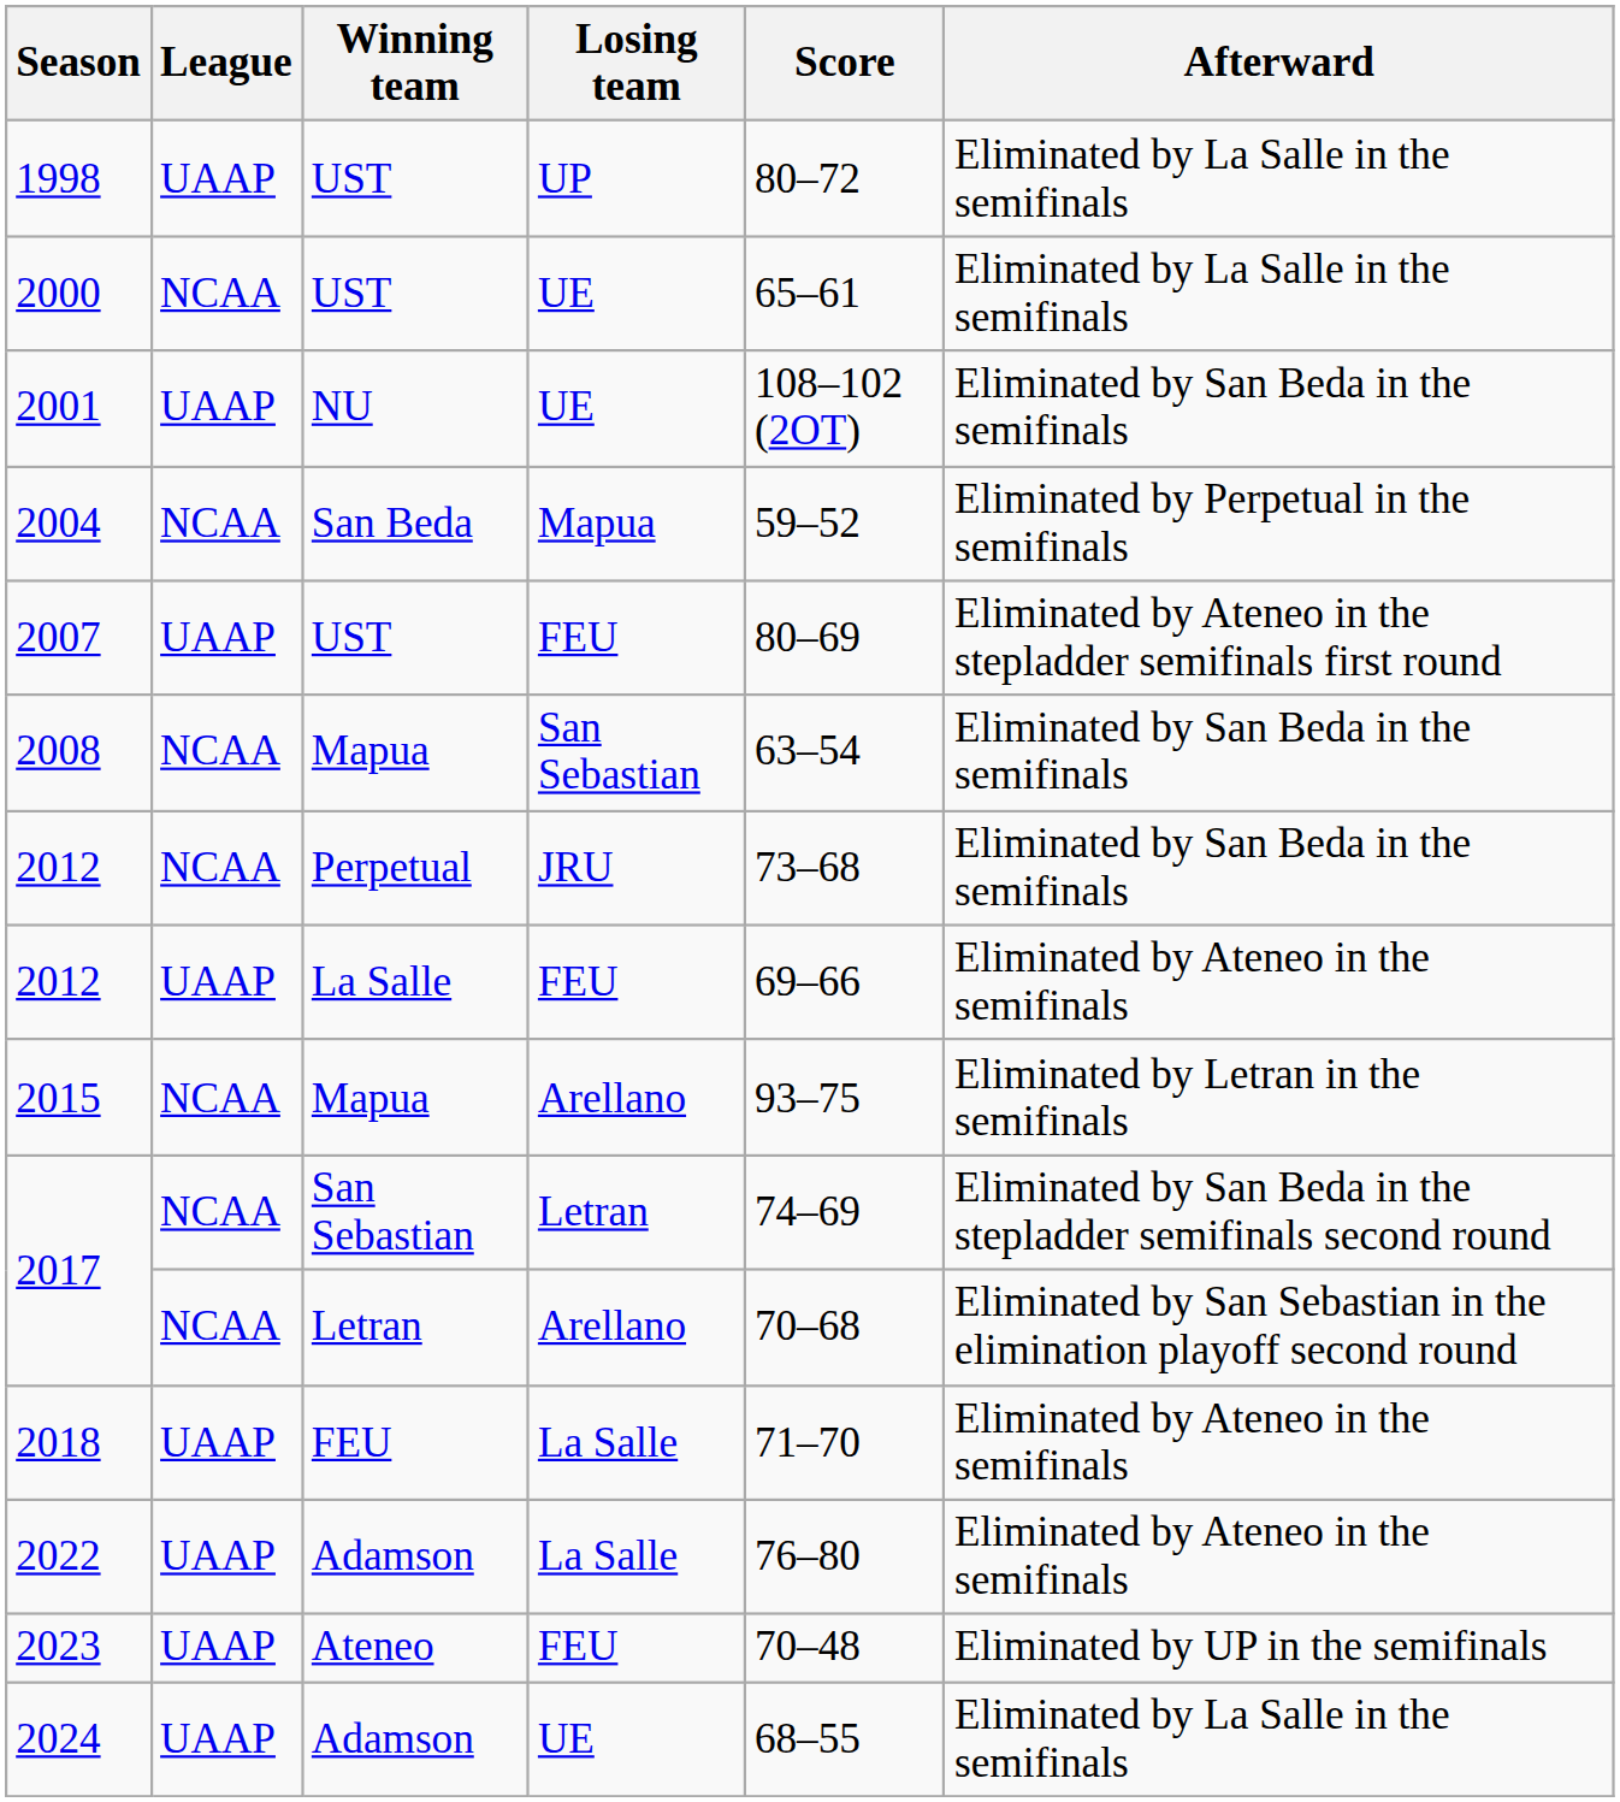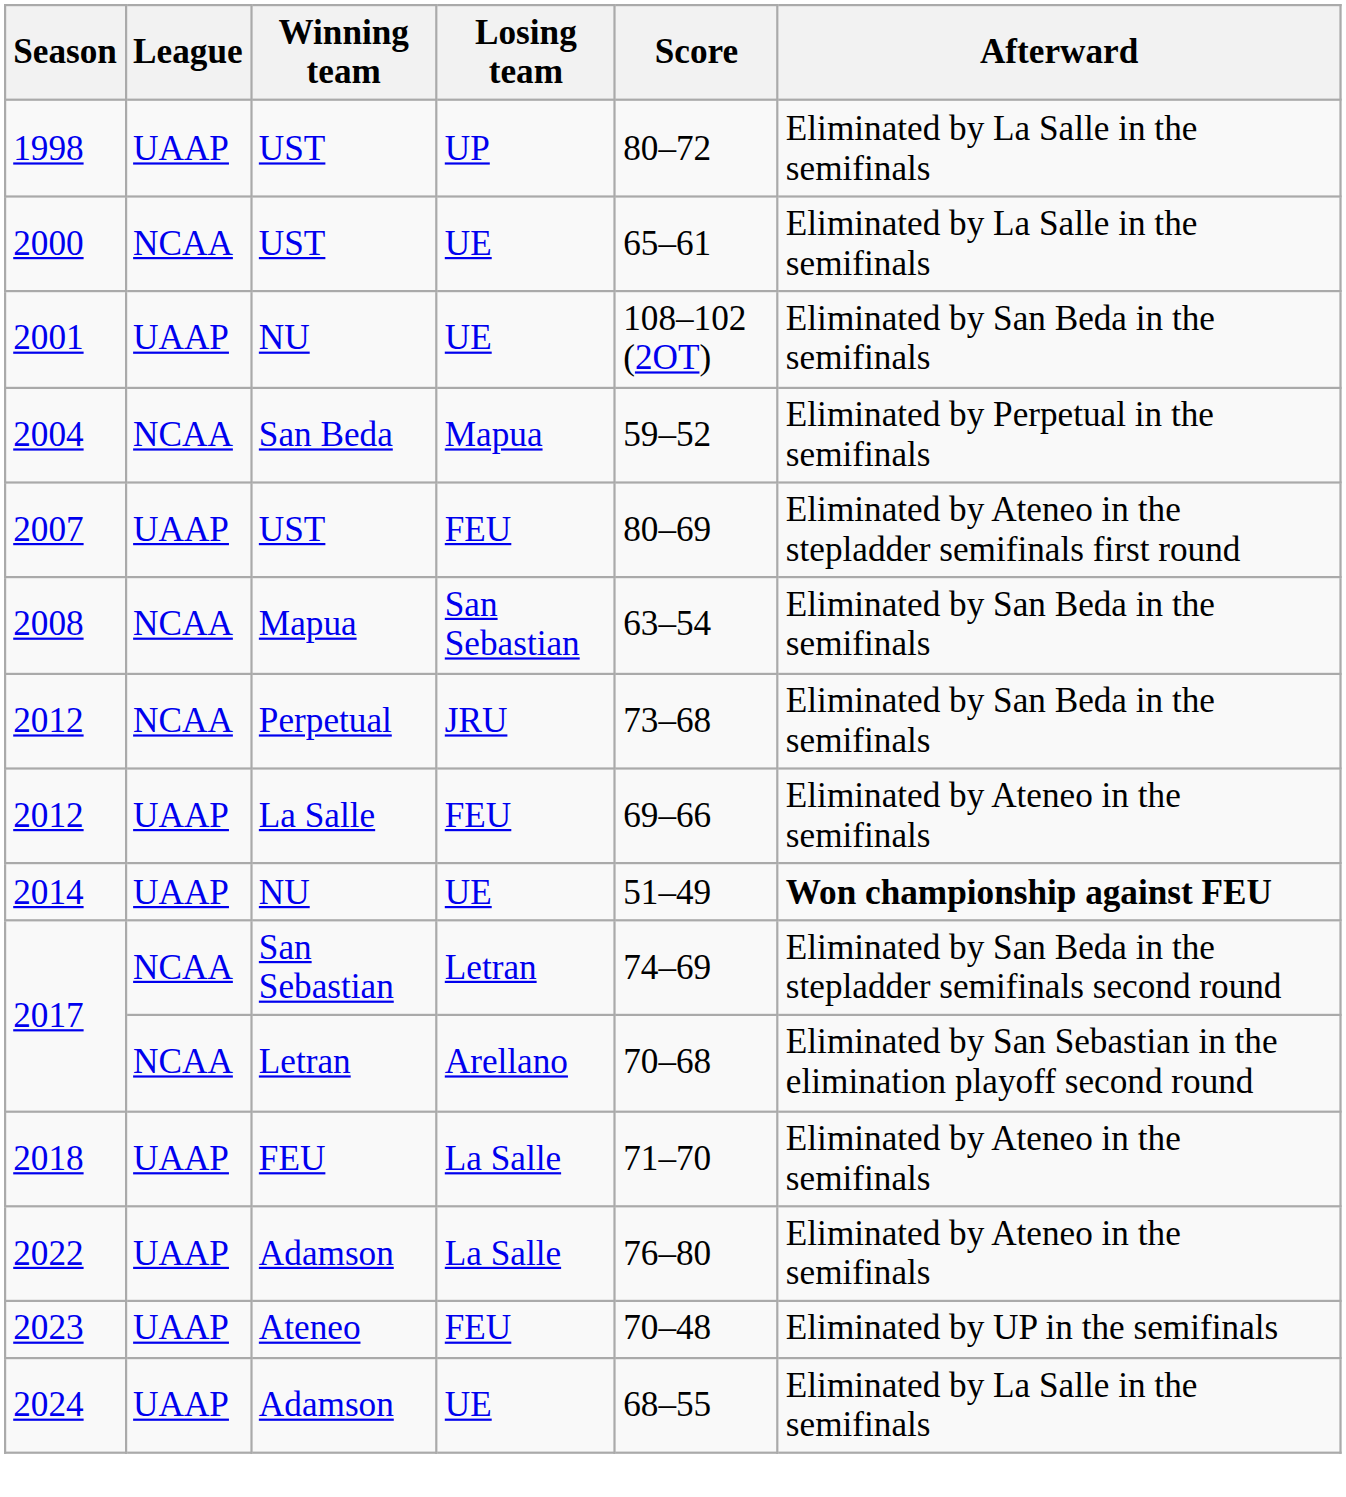+ row: 2014 | UAAP | NU | UE | 51–49 | Won championship against FEU
- row: 2015 | NCAA | Mapua | Arellano | 93–75 | Eliminated by Letran in the semifinals
